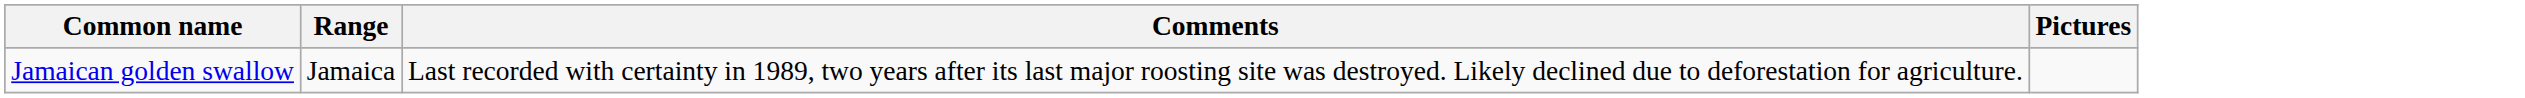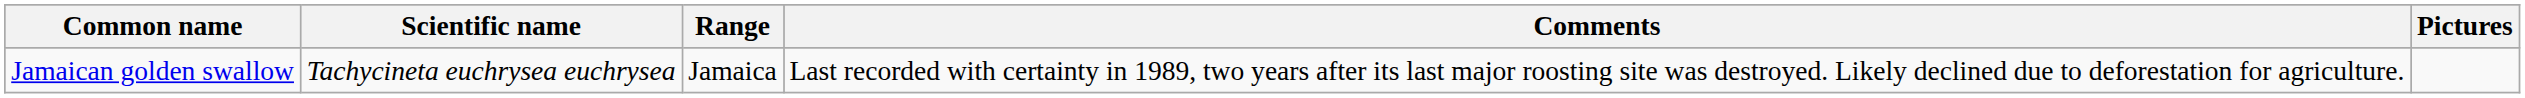+ column: Scientific name | Tachycineta euchrysea euchrysea
